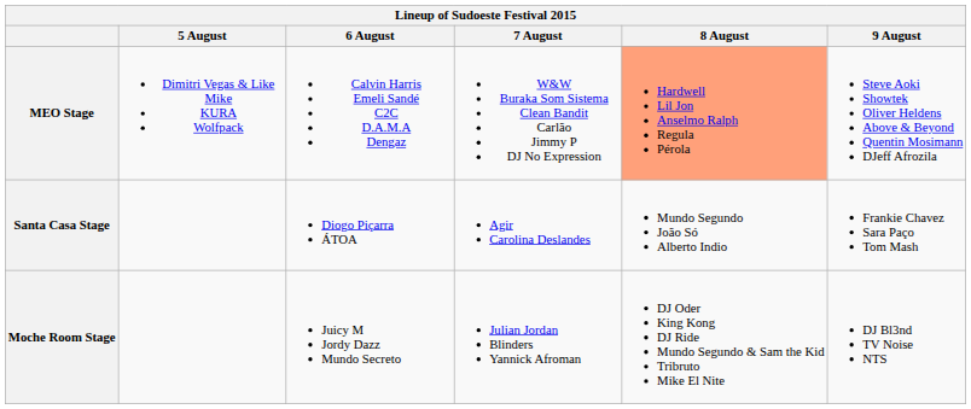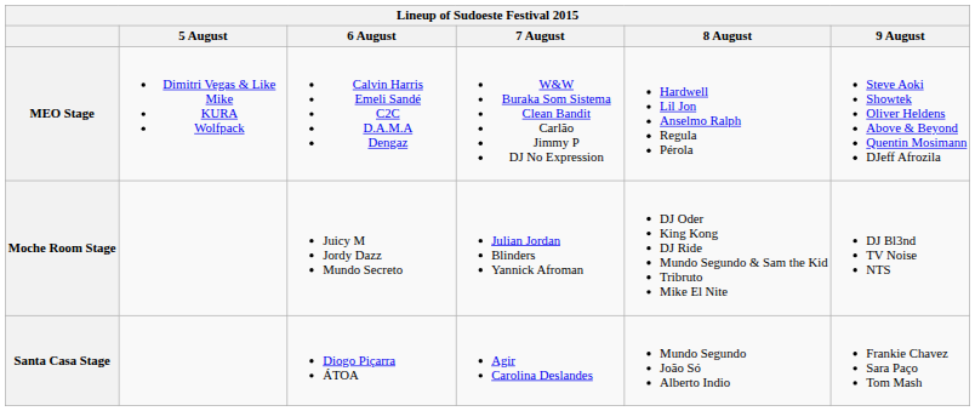MEO Stage | 8 August: lightsalmon background -> no background
rows swapped: Moche Room Stage <-> Santa Casa Stage
